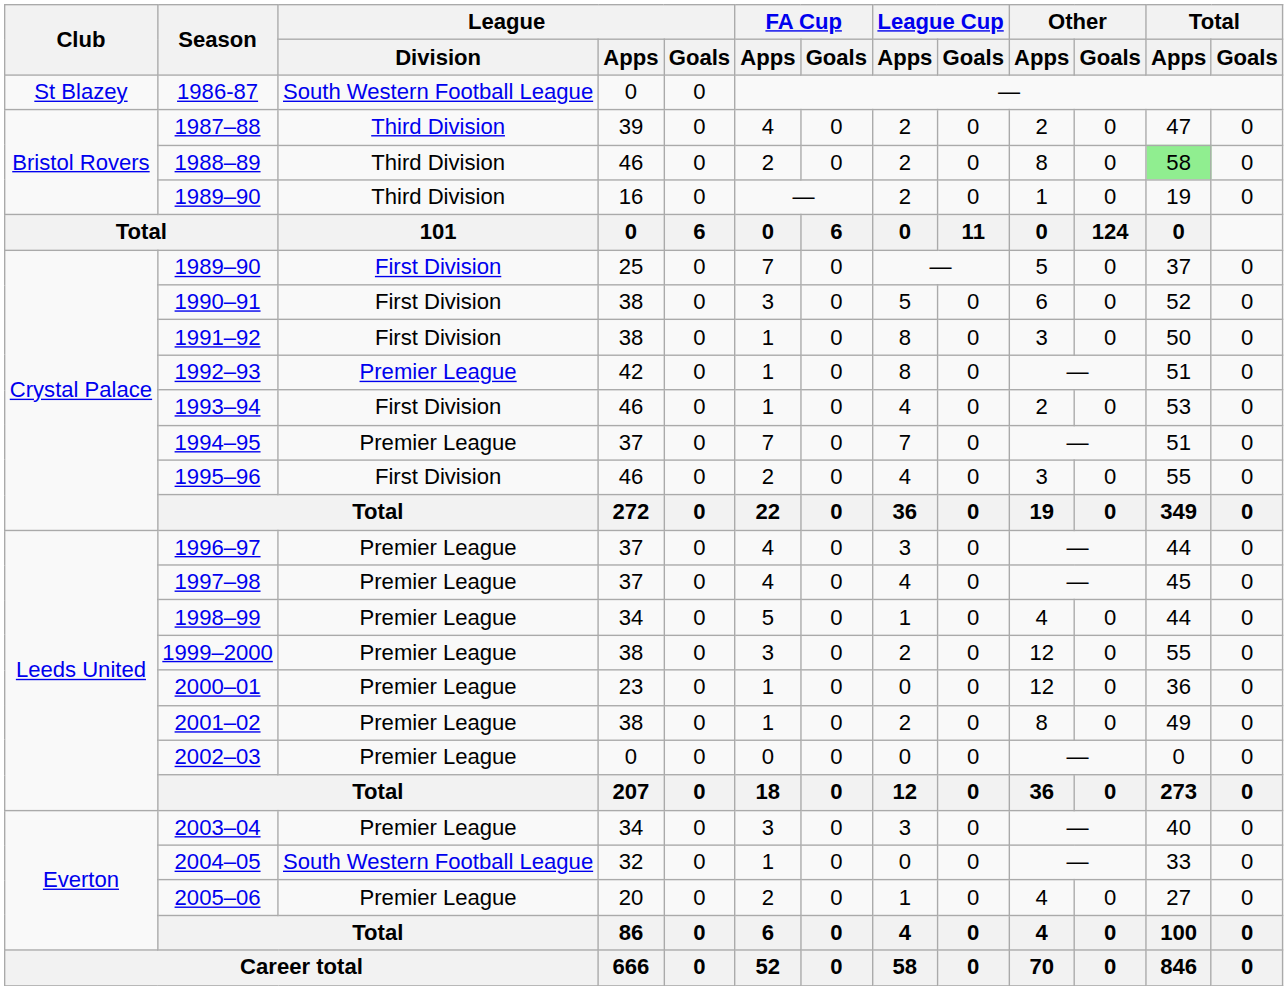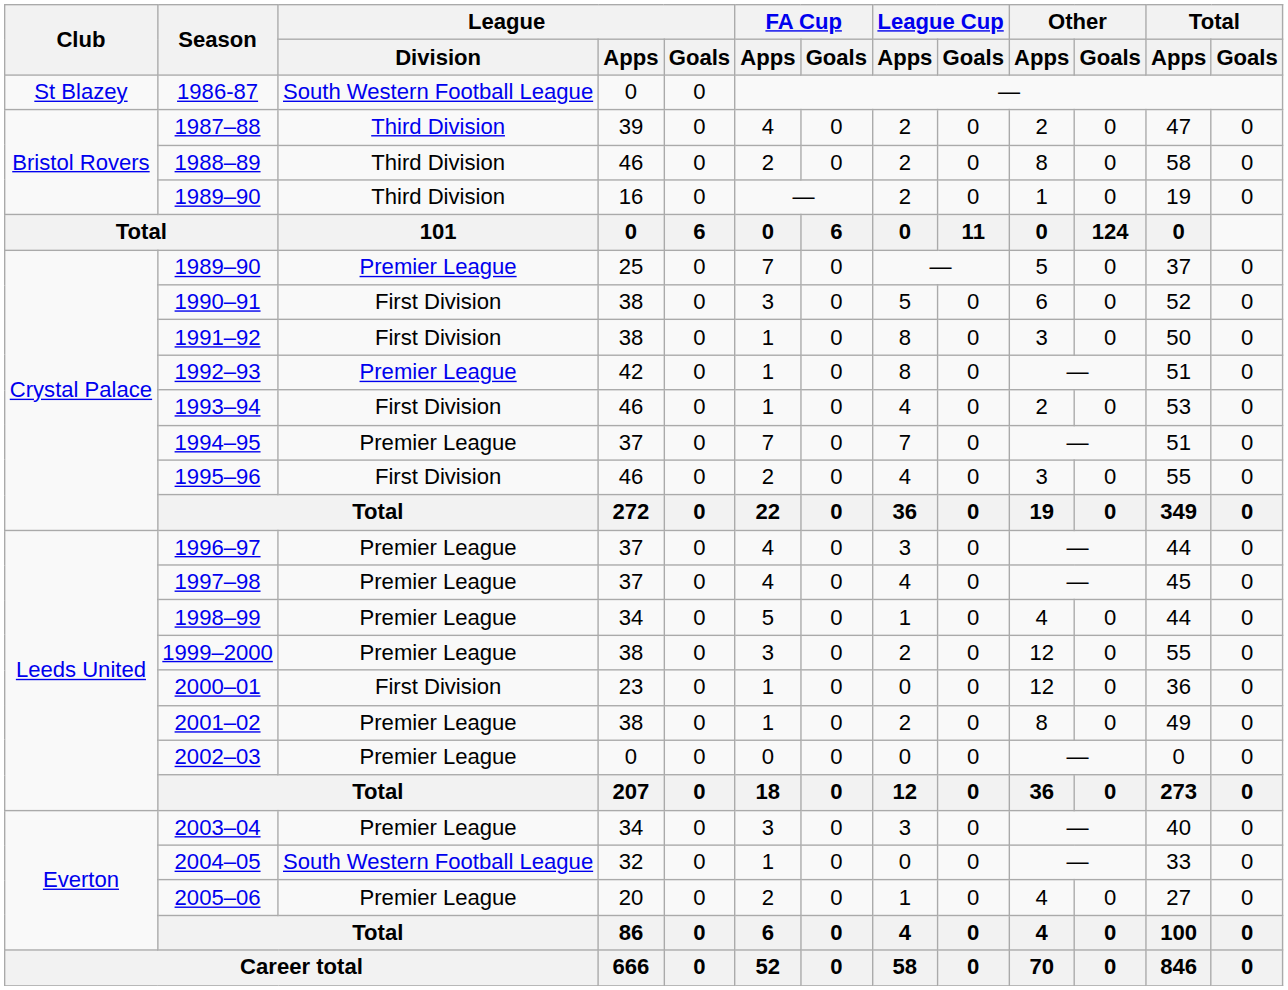1988–89 | Total / Apps: lightgreen background -> no background
1989–90 / 25 | League / Division: First Division -> Premier League
2000–01 | League / Division: Premier League -> First Division
